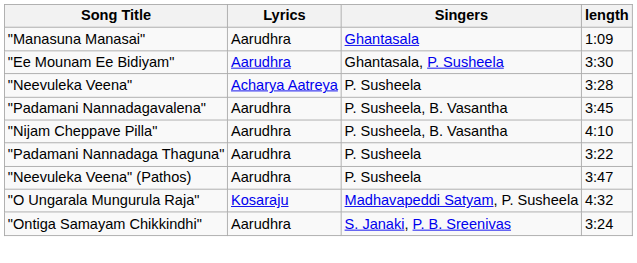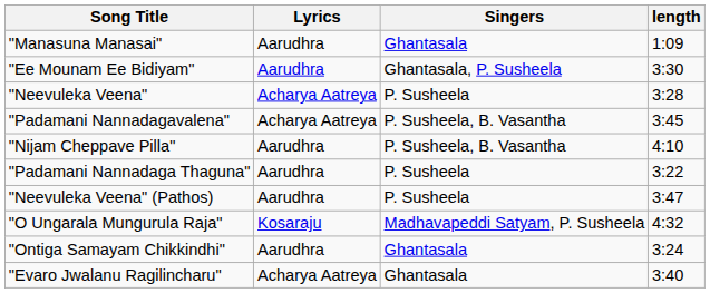"Padamani Nannadagavalena" | Lyrics: Aarudhra -> Acharya Aatreya
"Ontiga Samayam Chikkindhi" | Singers: S. Janaki, P. B. Sreenivas -> Ghantasala
+ row: "Evaro Jwalanu Ragilincharu" | Acharya Aatreya | Ghantasala | 3:40
